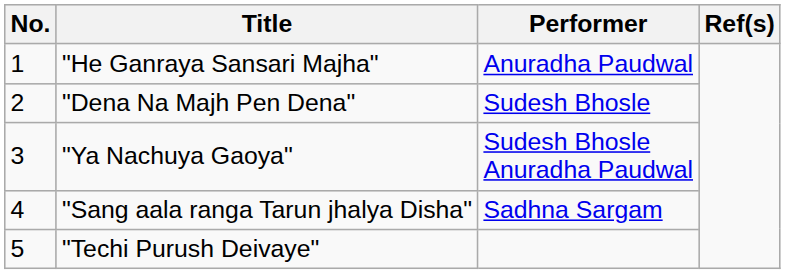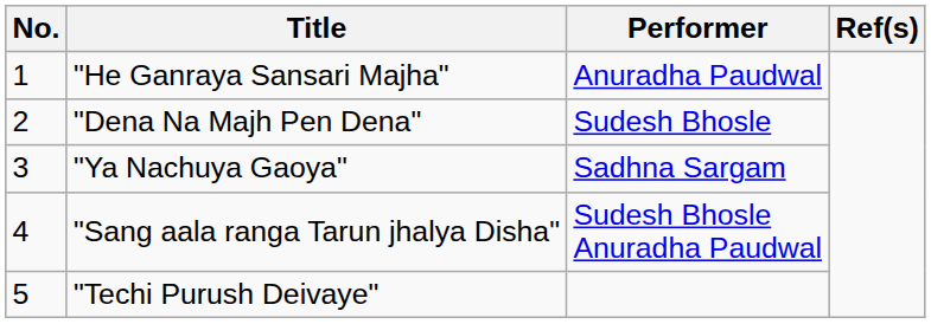"Ya Nachuya Gaoya" | Performer: Sudesh Bhosle Anuradha Paudwal -> Sadhna Sargam
"Sang aala ranga Tarun jhalya Disha" | Performer: Sadhna Sargam -> Sudesh Bhosle Anuradha Paudwal
